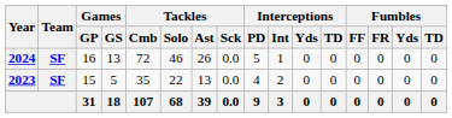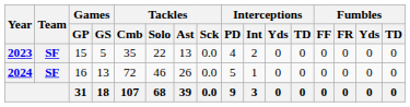rows swapped: 2023 <-> 2024
